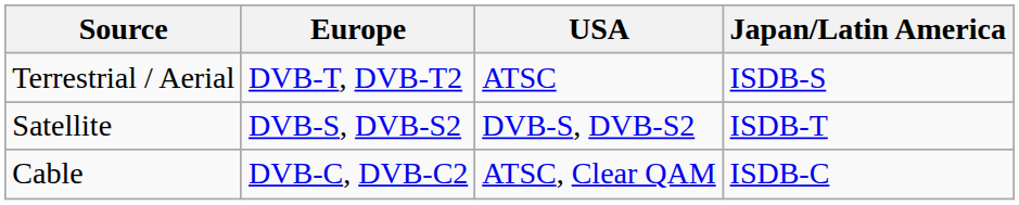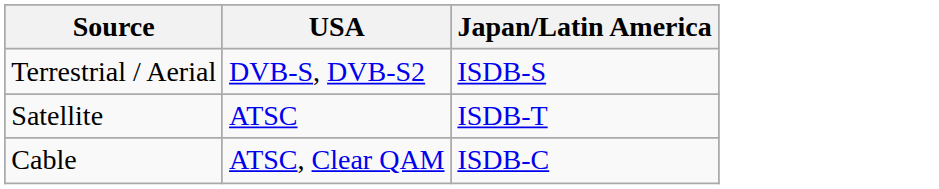- column: Europe | DVB-T, DVB-T2 | DVB-S, DVB-S2 | DVB-C, DVB-C2
Terrestrial / Aerial | USA: ATSC -> DVB-S, DVB-S2
Satellite | USA: DVB-S, DVB-S2 -> ATSC
